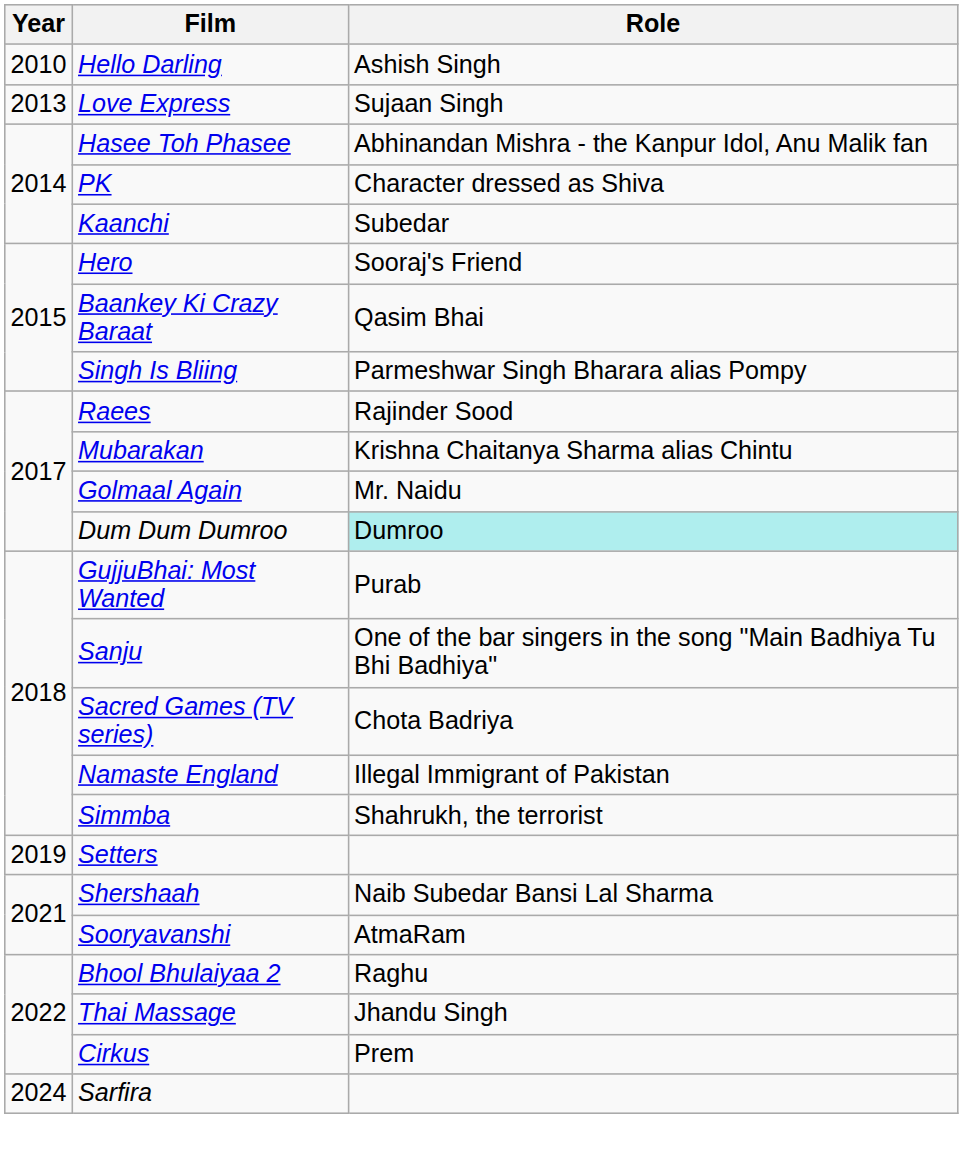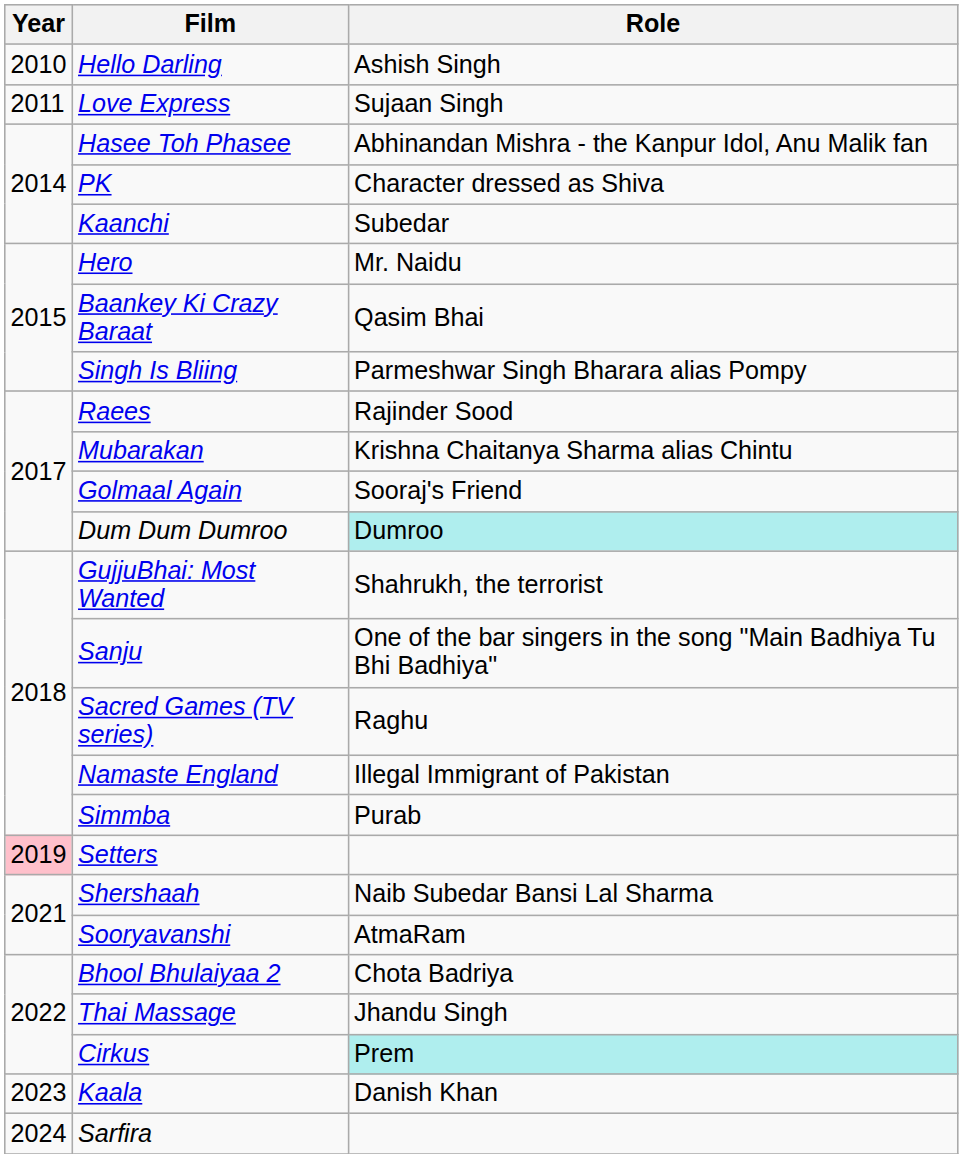Love Express | Year: 2013 -> 2011
Hero | Role: Sooraj's Friend -> Mr. Naidu
Golmaal Again | Role: Mr. Naidu -> Sooraj's Friend
GujjuBhai: Most Wanted | Role: Purab -> Shahrukh, the terrorist
Sacred Games (TV series) | Role: Chota Badriya -> Raghu
Simmba | Role: Shahrukh, the terrorist -> Purab
Setters | Year: no background -> pink background
Bhool Bhulaiyaa 2 | Role: Raghu -> Chota Badriya
Cirkus | Role: no background -> paleturquoise background
+ row: 2023 | Kaala | Danish Khan
